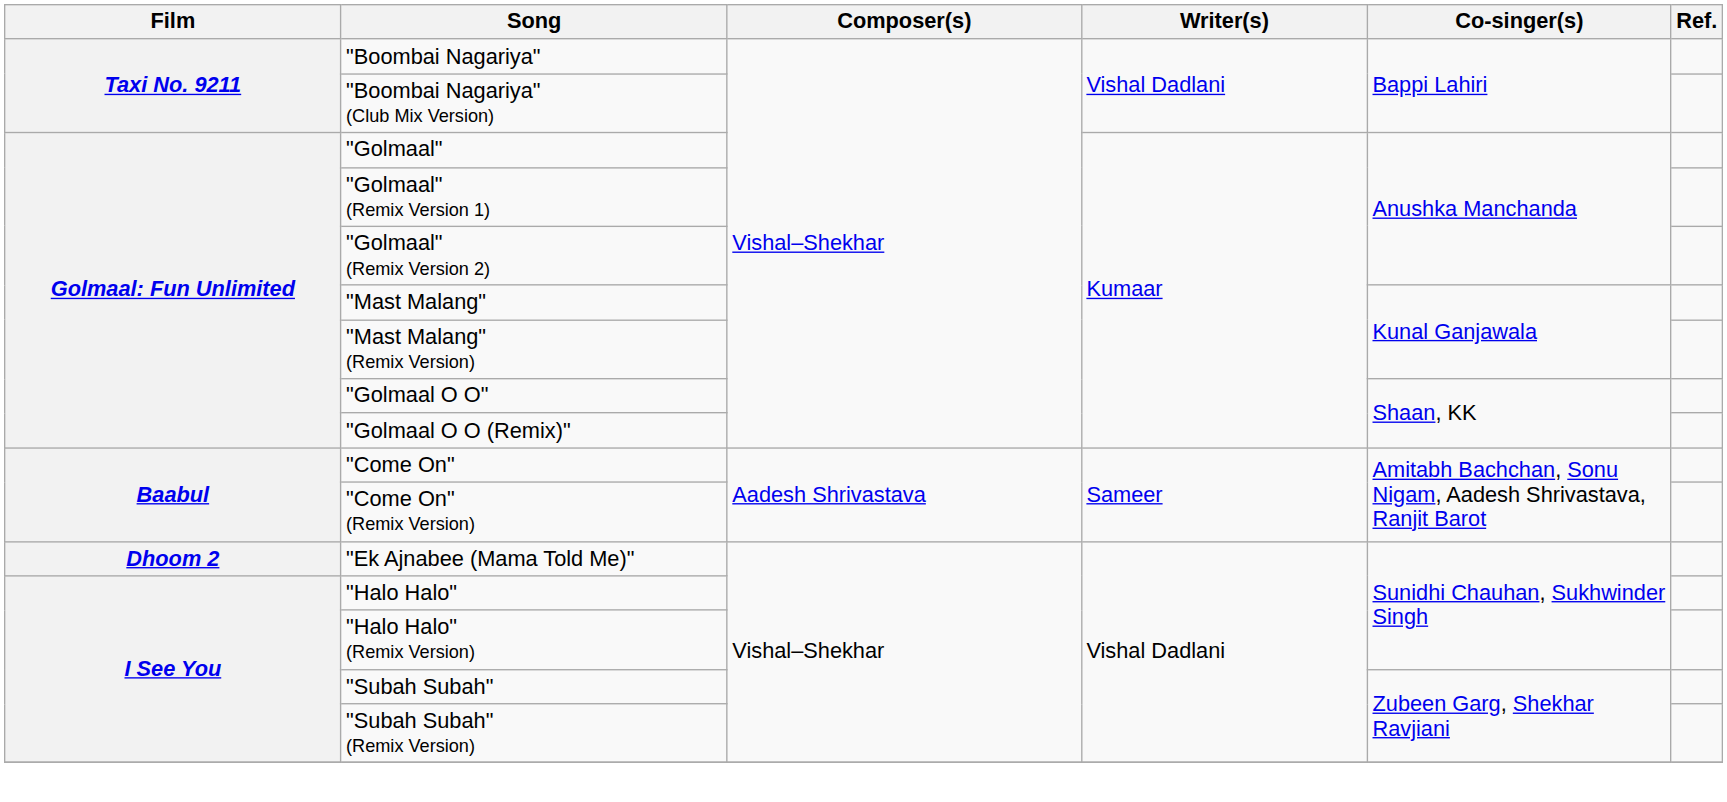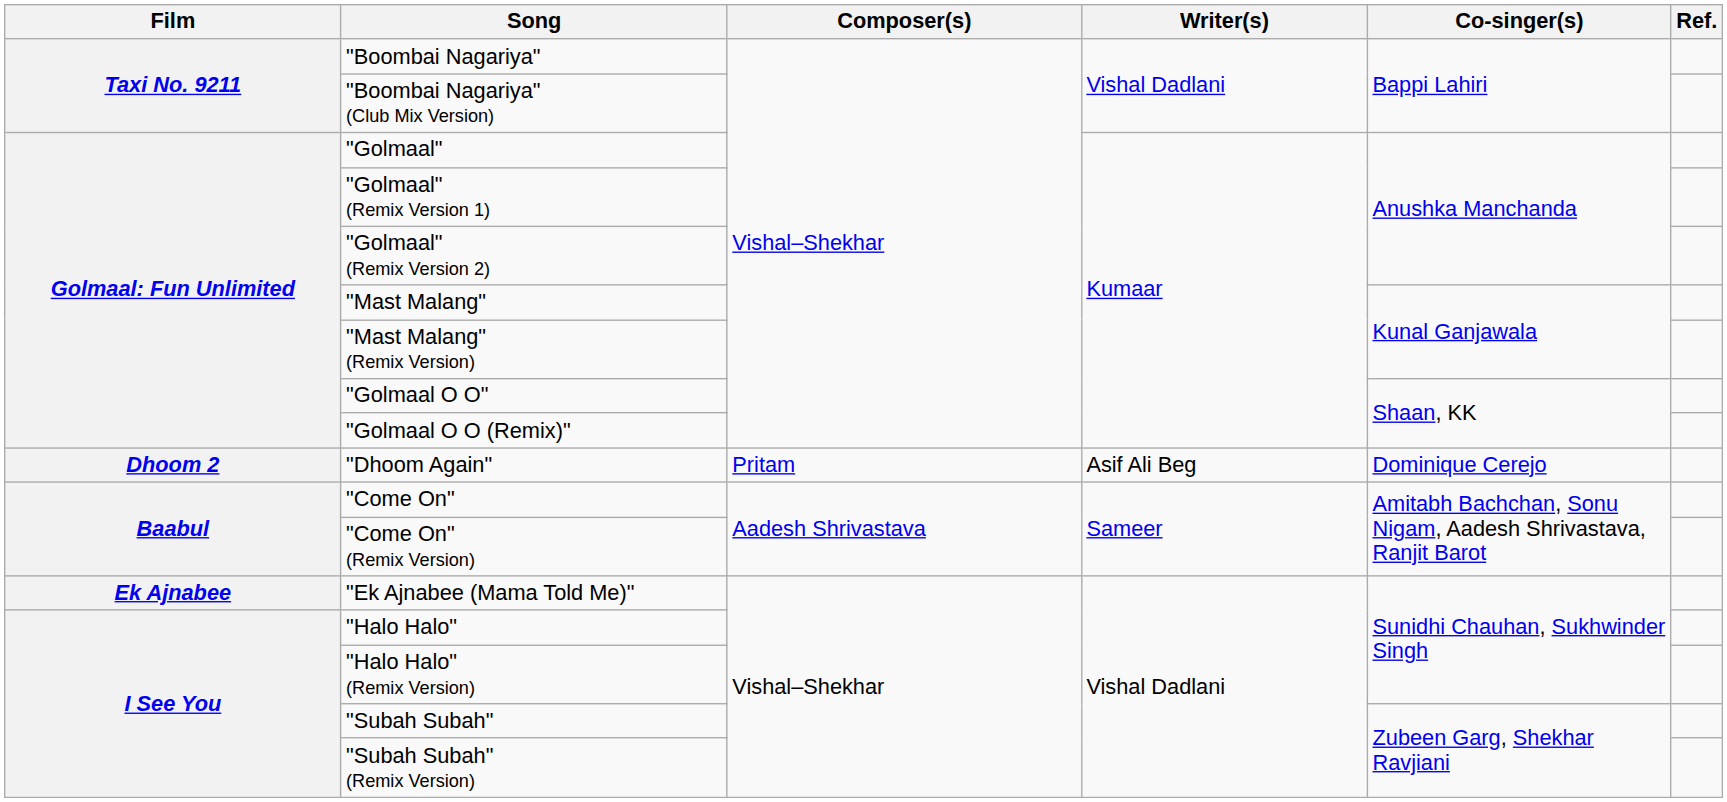+ row: Dhoom 2 | "Dhoom Again" | Pritam | Asif Ali Beg | Dominique Cerejo
"Ek Ajnabee (Mama Told Me)" | Film: Dhoom 2 -> Ek Ajnabee
